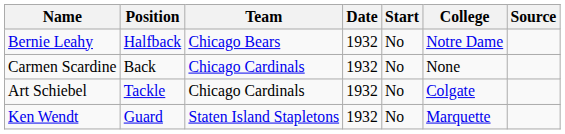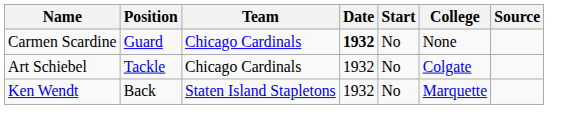- row: Bernie Leahy | Halfback | Chicago Bears | 1932 | No | Notre Dame
Carmen Scardine | Position: Back -> Guard
Carmen Scardine | Date: normal -> bold
Ken Wendt | Position: Guard -> Back
